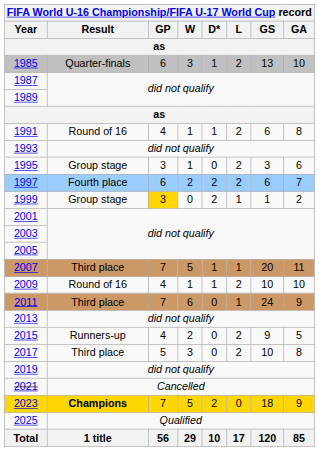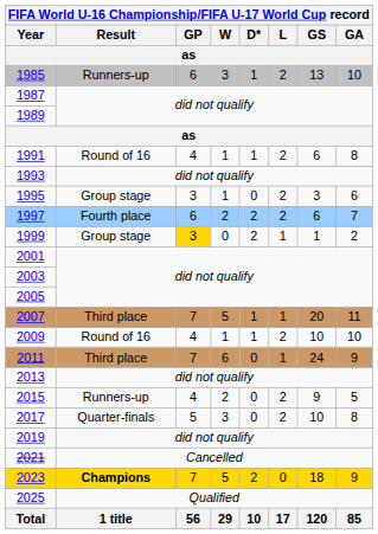1985 | Result: Quarter-finals -> Runners-up
2017 | Result: Third place -> Quarter-finals
